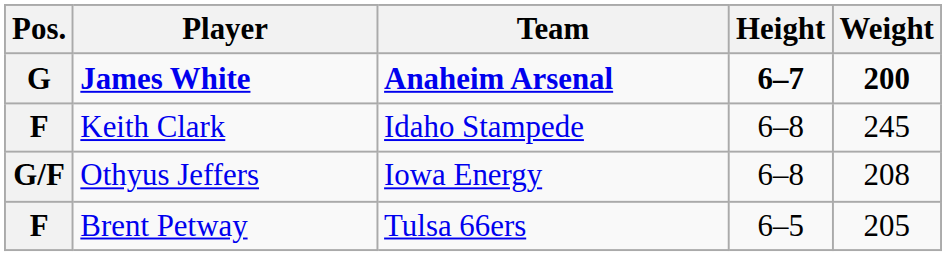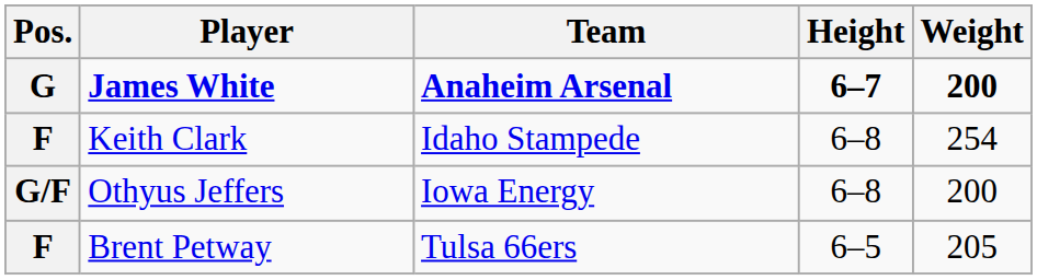Keith Clark | Weight: 245 -> 254
Othyus Jeffers | Weight: 208 -> 200
